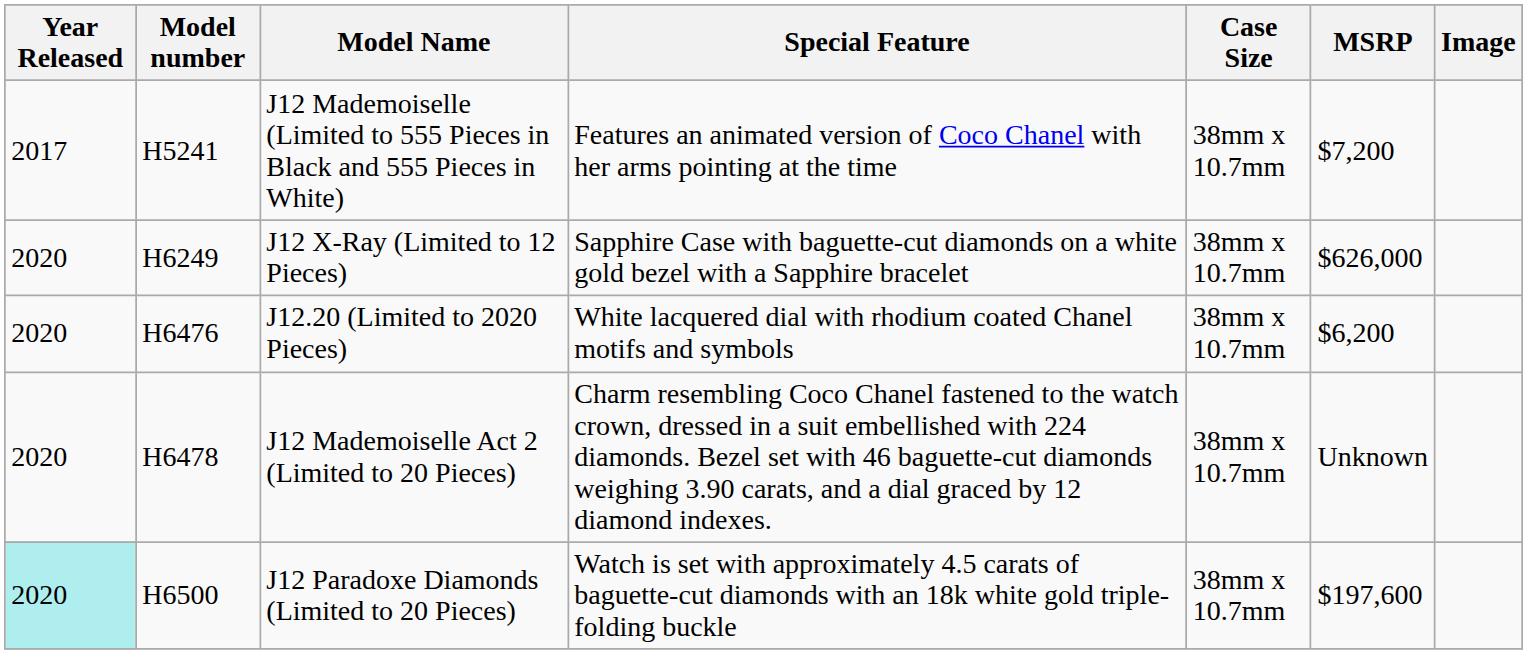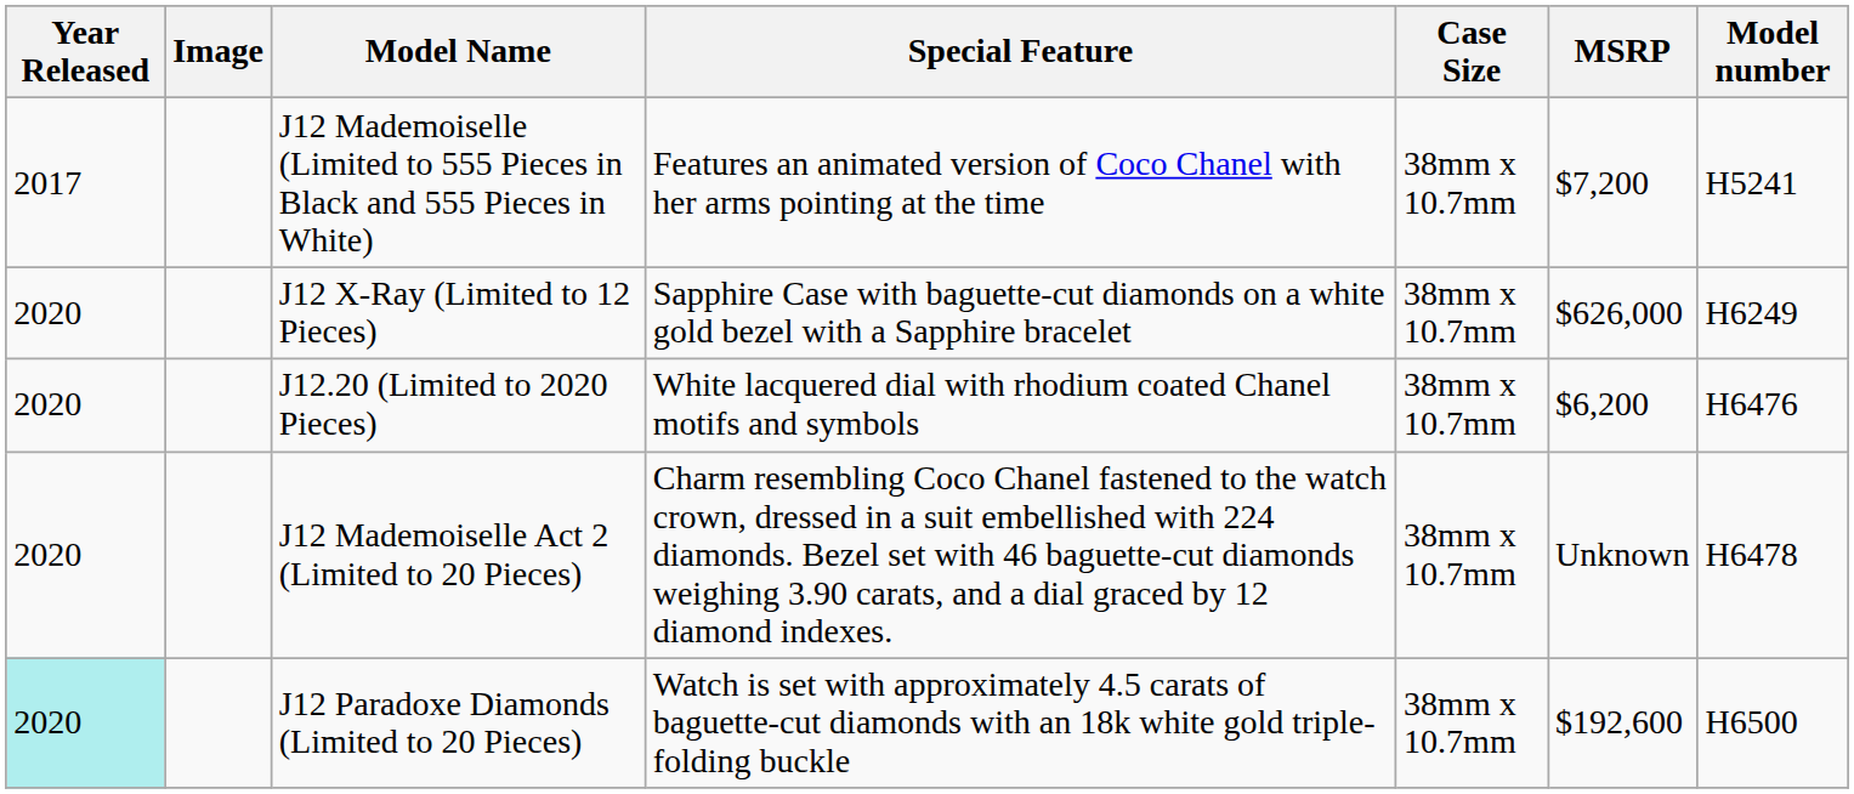columns swapped: Model number <-> Image
J12 Paradoxe Diamonds (Limited to 20 Pieces) | MSRP: $197,600 -> $192,600
